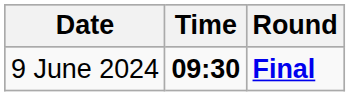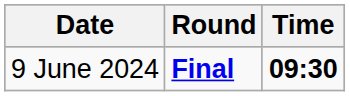columns swapped: Time <-> Round
